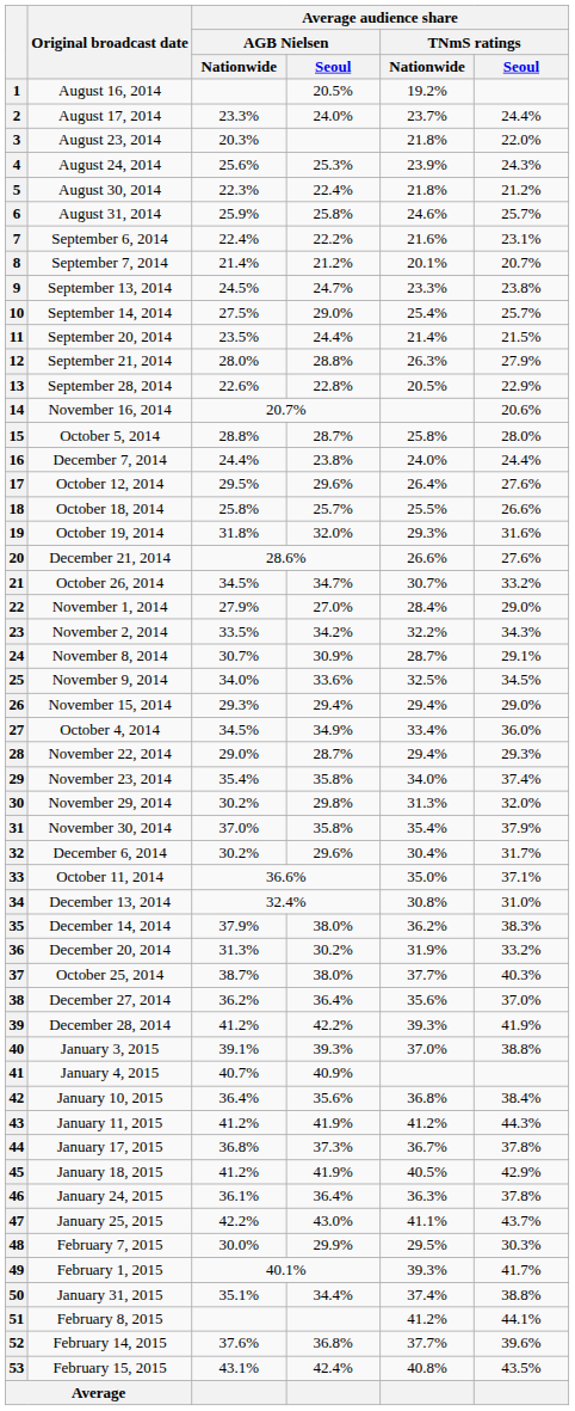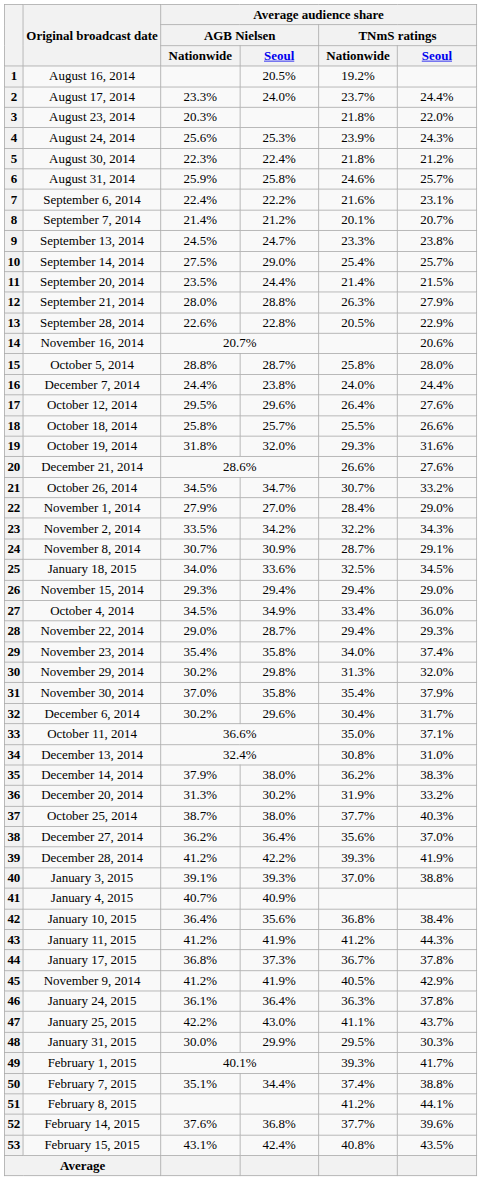25 | Original broadcast date: November 9, 2014 -> January 18, 2015
45 | Original broadcast date: January 18, 2015 -> November 9, 2014
48 | Original broadcast date: February 7, 2015 -> January 31, 2015
50 | Original broadcast date: January 31, 2015 -> February 7, 2015
